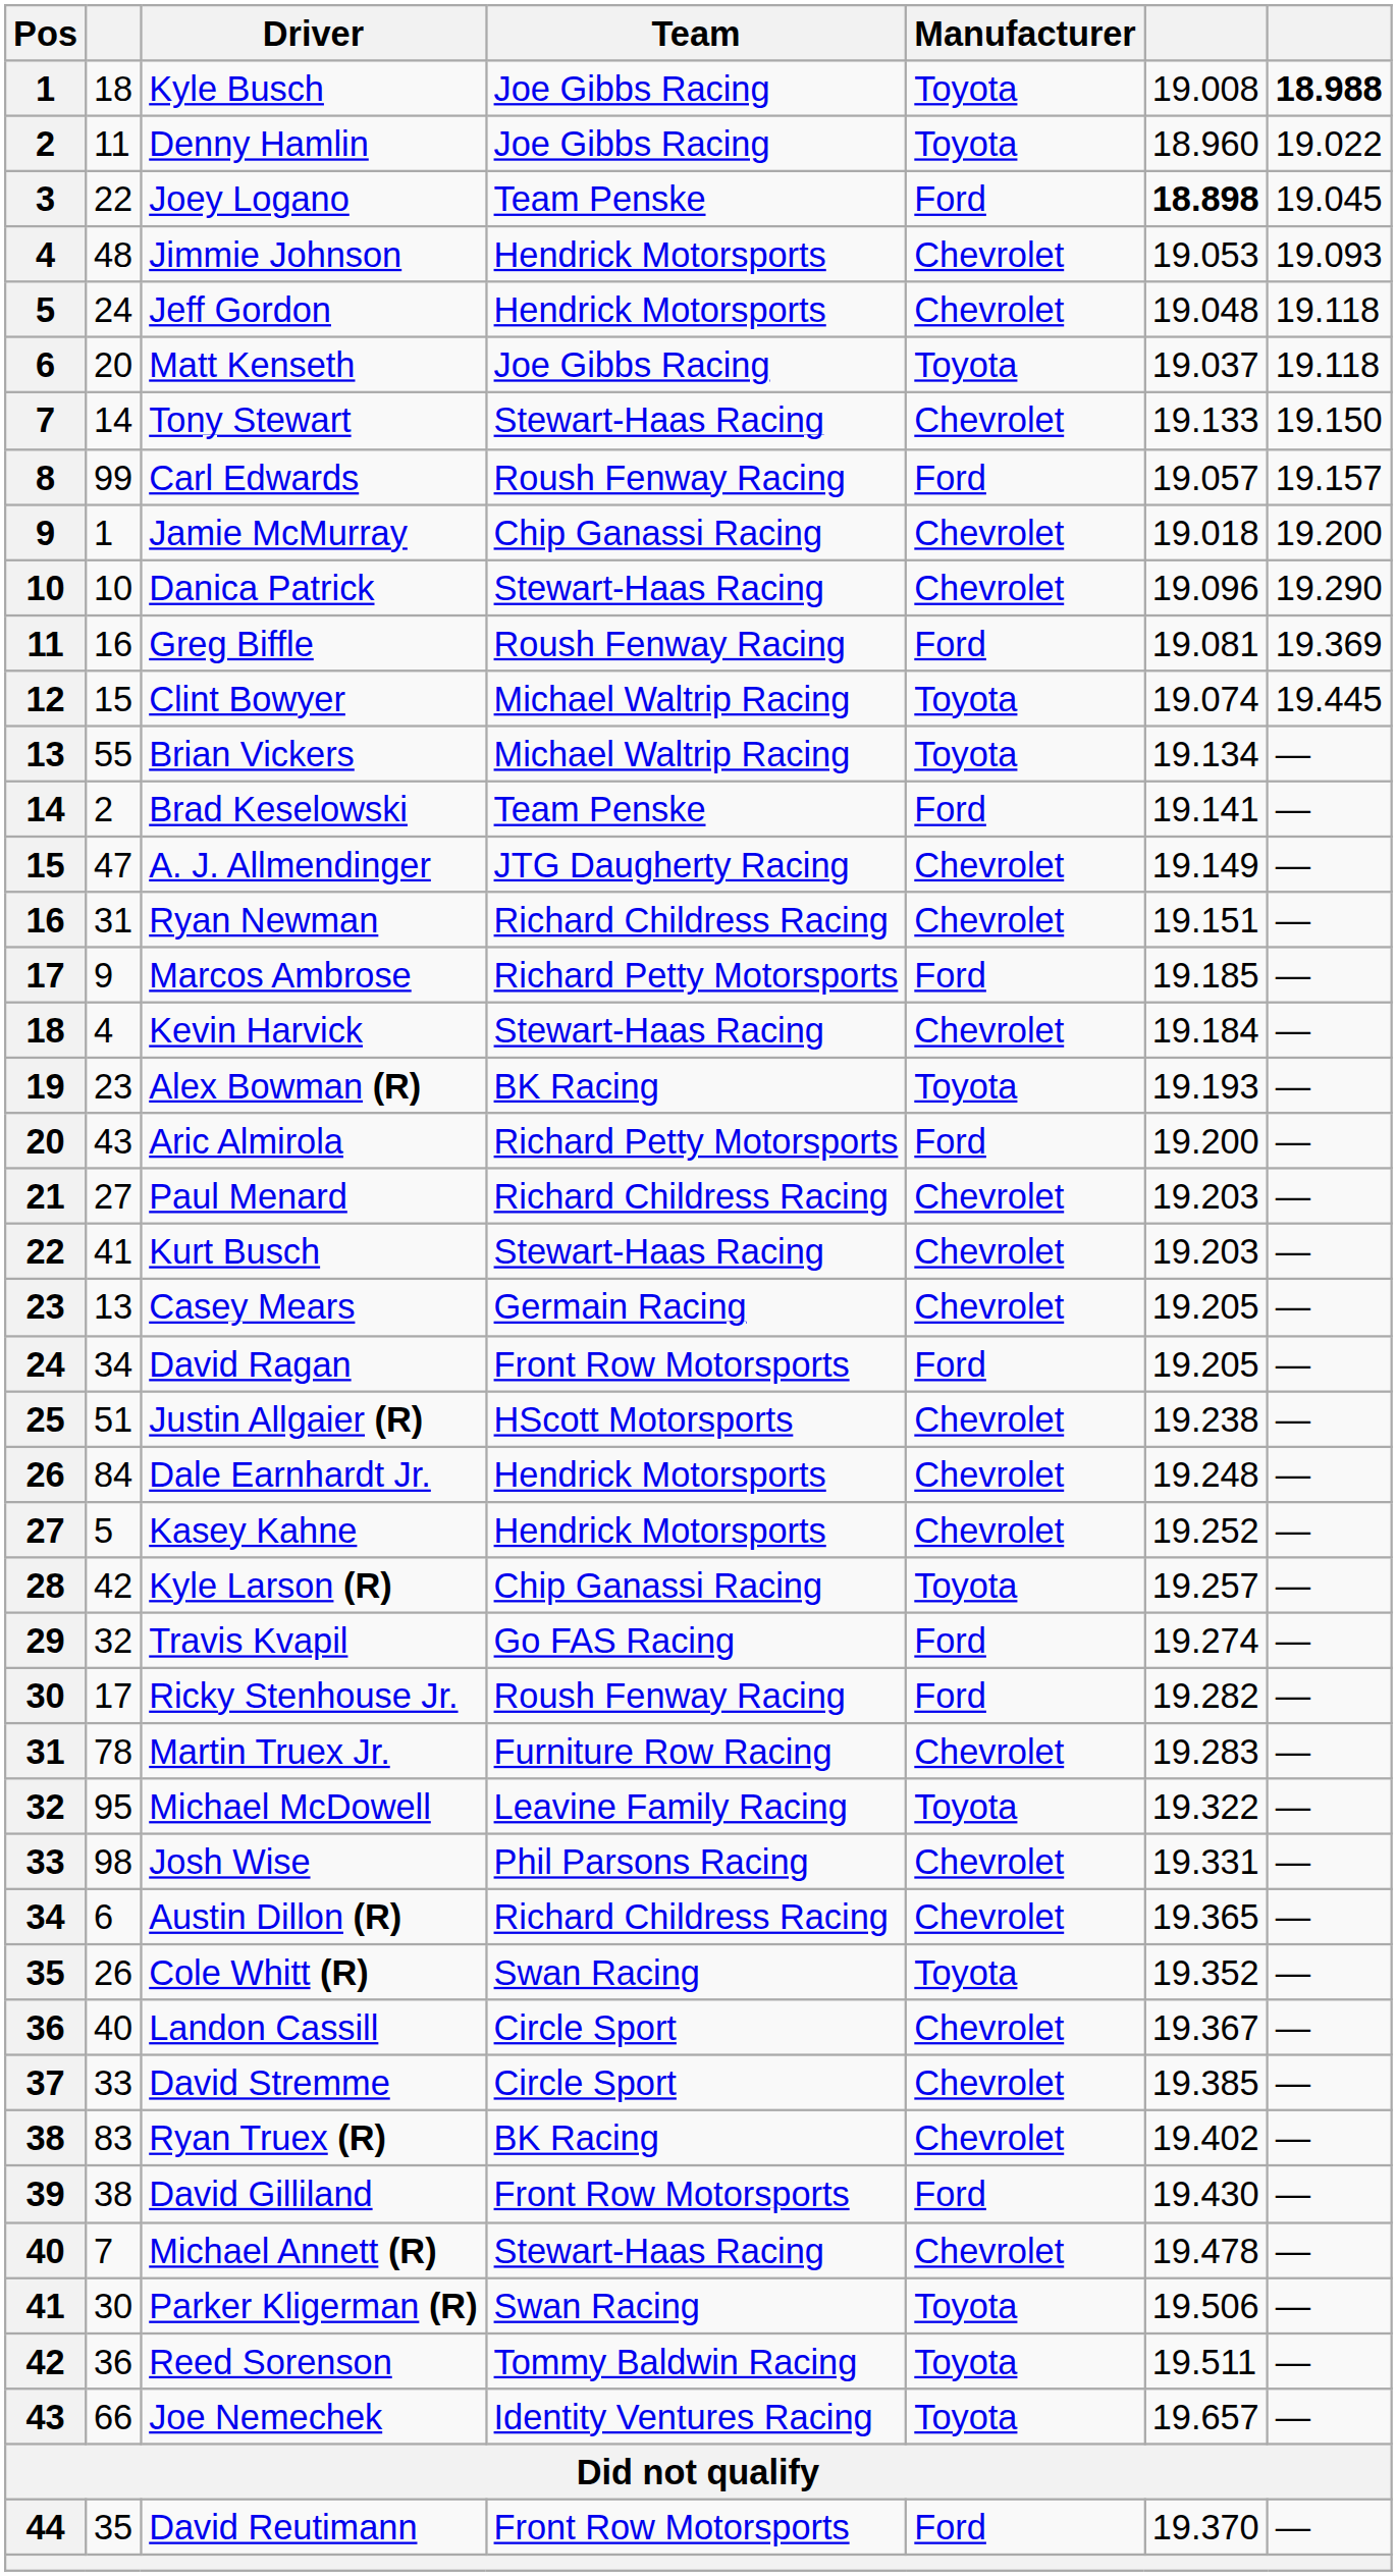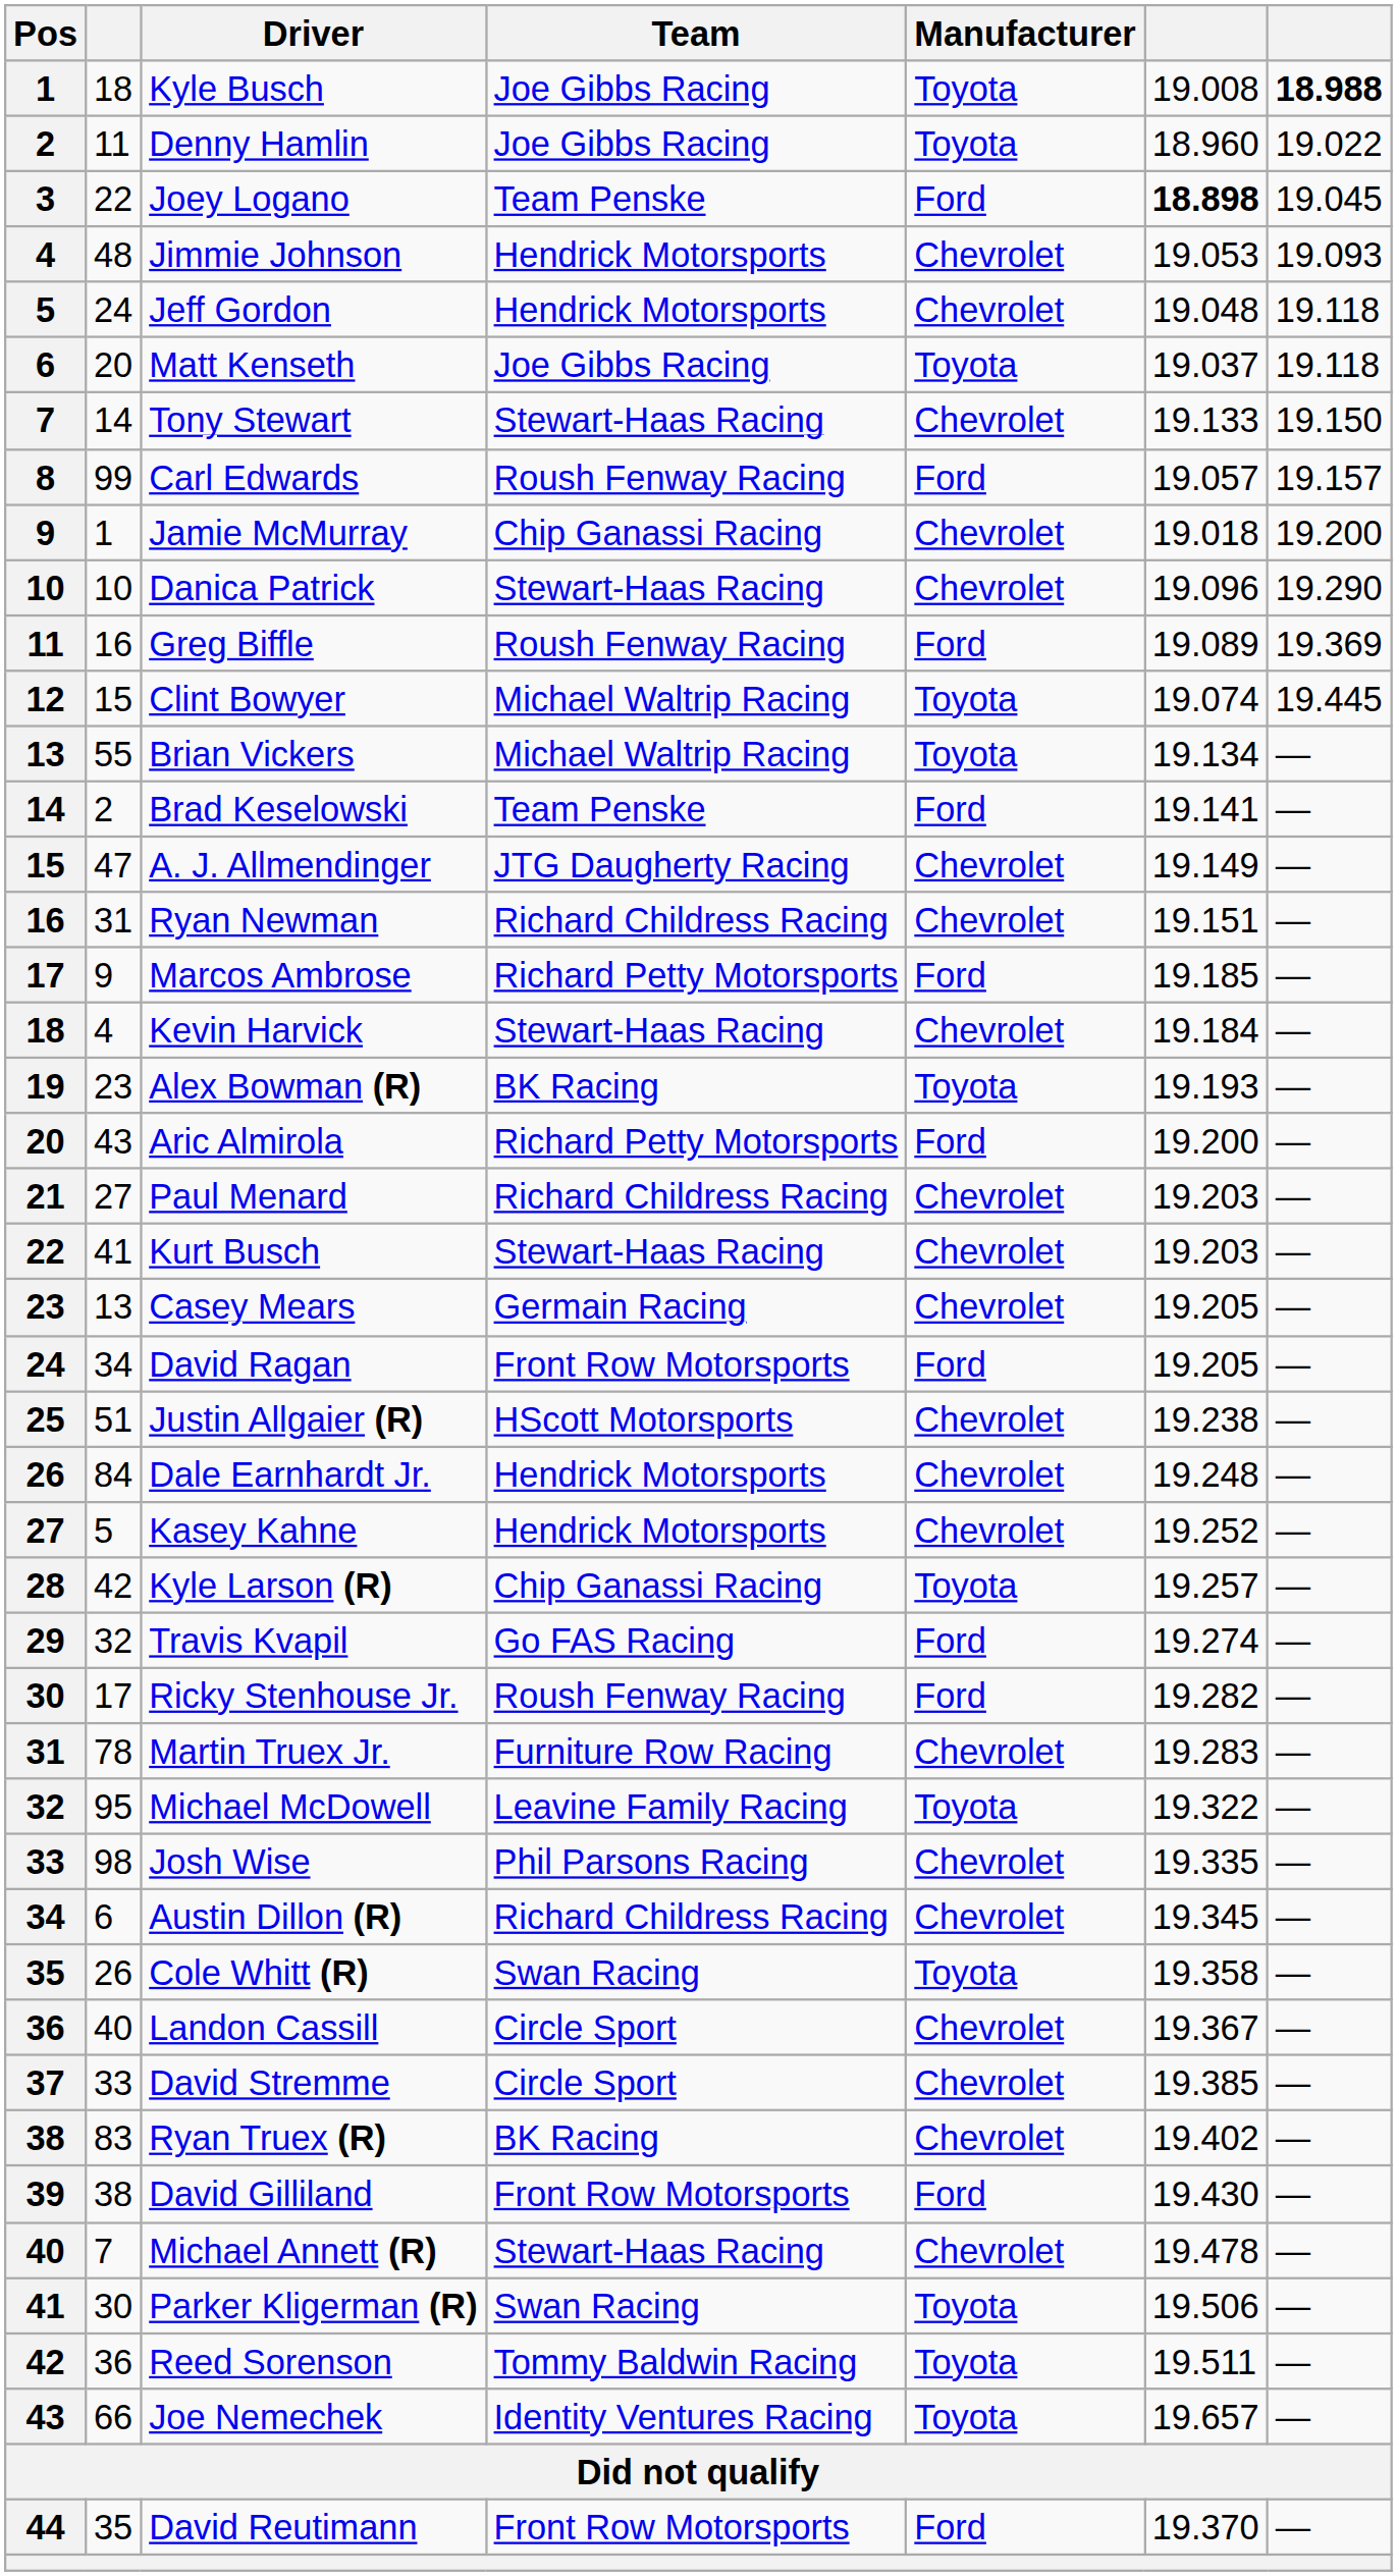Greg Biffle | column 6: 19.081 -> 19.089
Josh Wise | column 6: 19.331 -> 19.335
Austin Dillon (R) | column 6: 19.365 -> 19.345
Cole Whitt (R) | column 6: 19.352 -> 19.358
